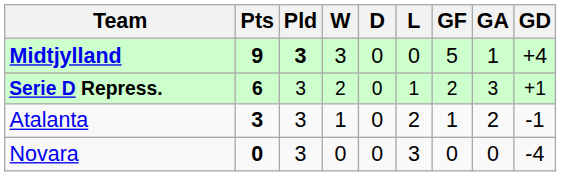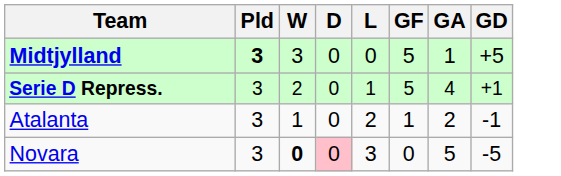- column: Pts | 9 | 6 | 3 | 0
Midtjylland | GD: +4 -> +5
Serie D Repress. | GF: 2 -> 5
Serie D Repress. | GA: 3 -> 4
Novara | W: normal -> bold
Novara | D: no background -> pink background
Novara | GA: 0 -> 5
Novara | GD: -4 -> -5
